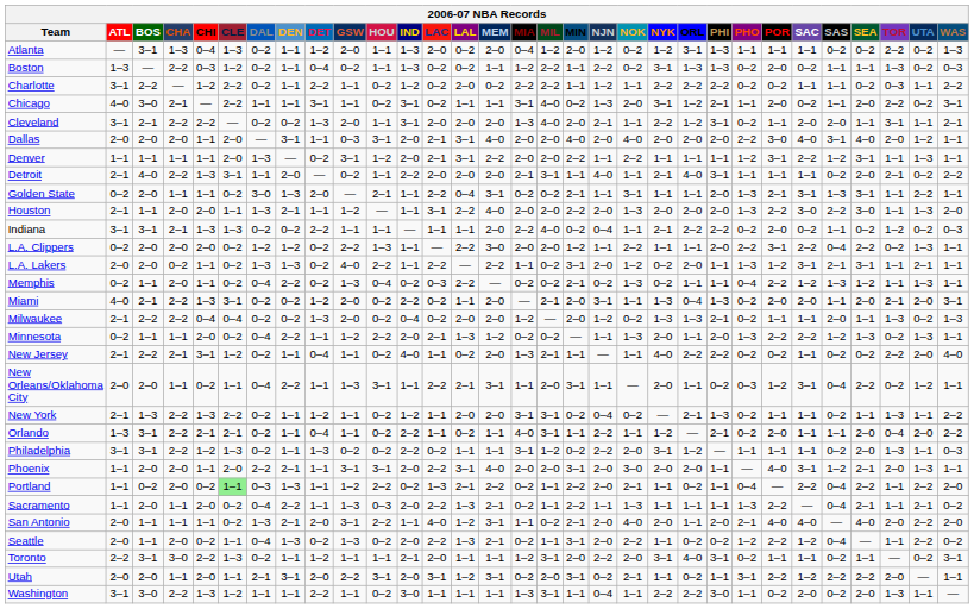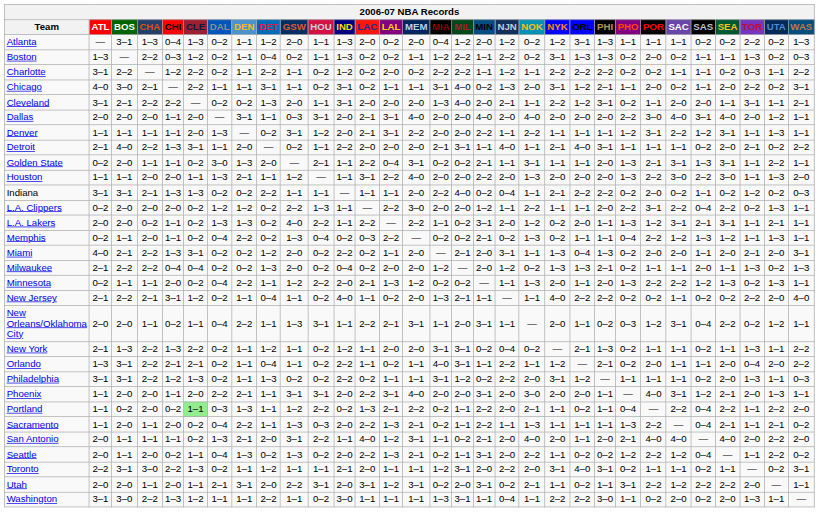Houston | ATL: 2–1 -> 1–1
